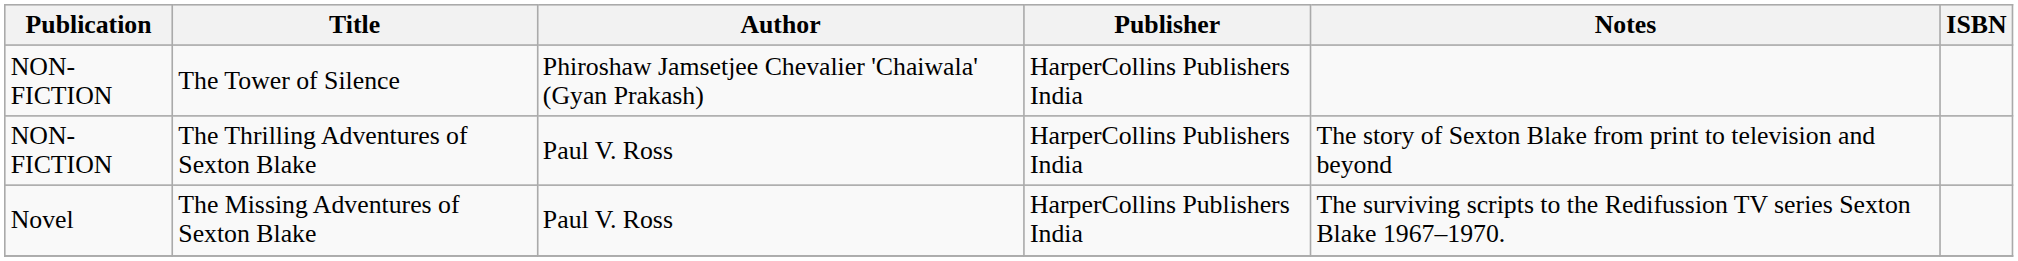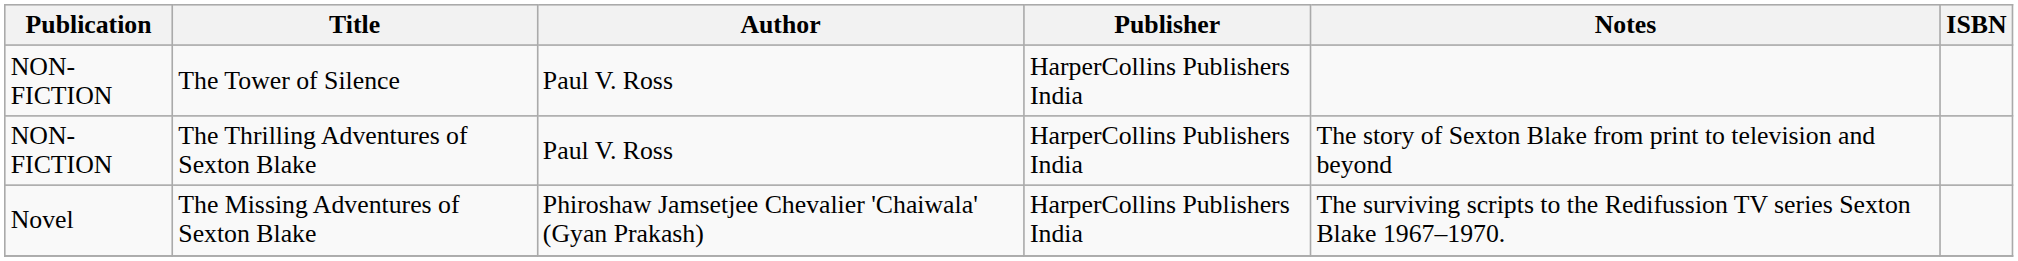The Tower of Silence | Author: Phiroshaw Jamsetjee Chevalier 'Chaiwala' (Gyan Prakash) -> Paul V. Ross
The Missing Adventures of Sexton Blake | Author: Paul V. Ross -> Phiroshaw Jamsetjee Chevalier 'Chaiwala' (Gyan Prakash)
